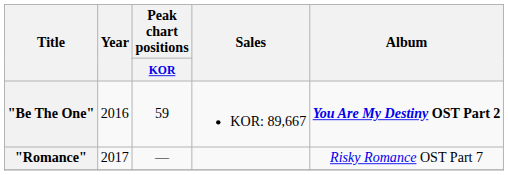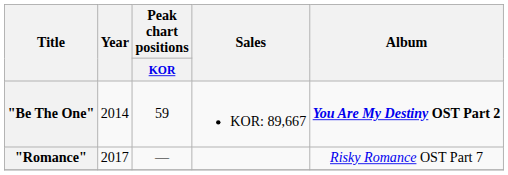"Be The One" | Year: 2016 -> 2014
